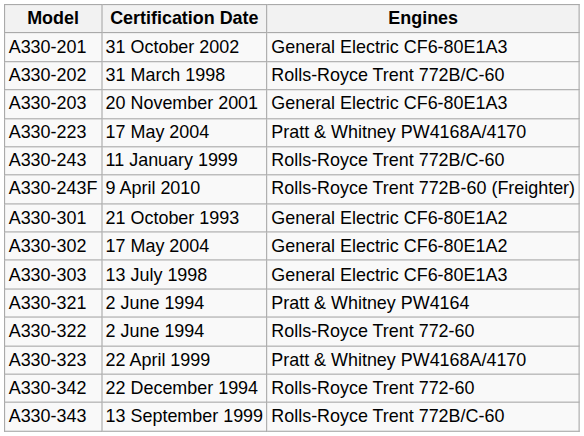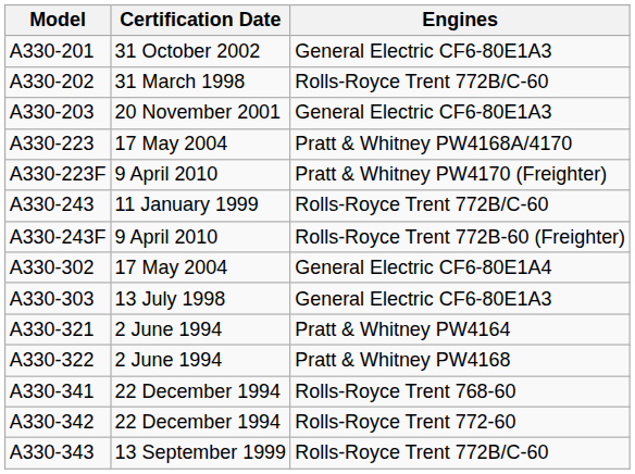+ row: A330-223F | 9 April 2010 | Pratt & Whitney PW4170 (Freighter)
- row: A330-301 | 21 October 1993 | General Electric CF6-80E1A2
A330-302 | Engines: General Electric CF6-80E1A2 -> General Electric CF6-80E1A4
A330-322 | Engines: Rolls-Royce Trent 772-60 -> Pratt & Whitney PW4168
- row: A330-323 | 22 April 1999 | Pratt & Whitney PW4168A/4170
+ row: A330-341 | 22 December 1994 | Rolls-Royce Trent 768-60
